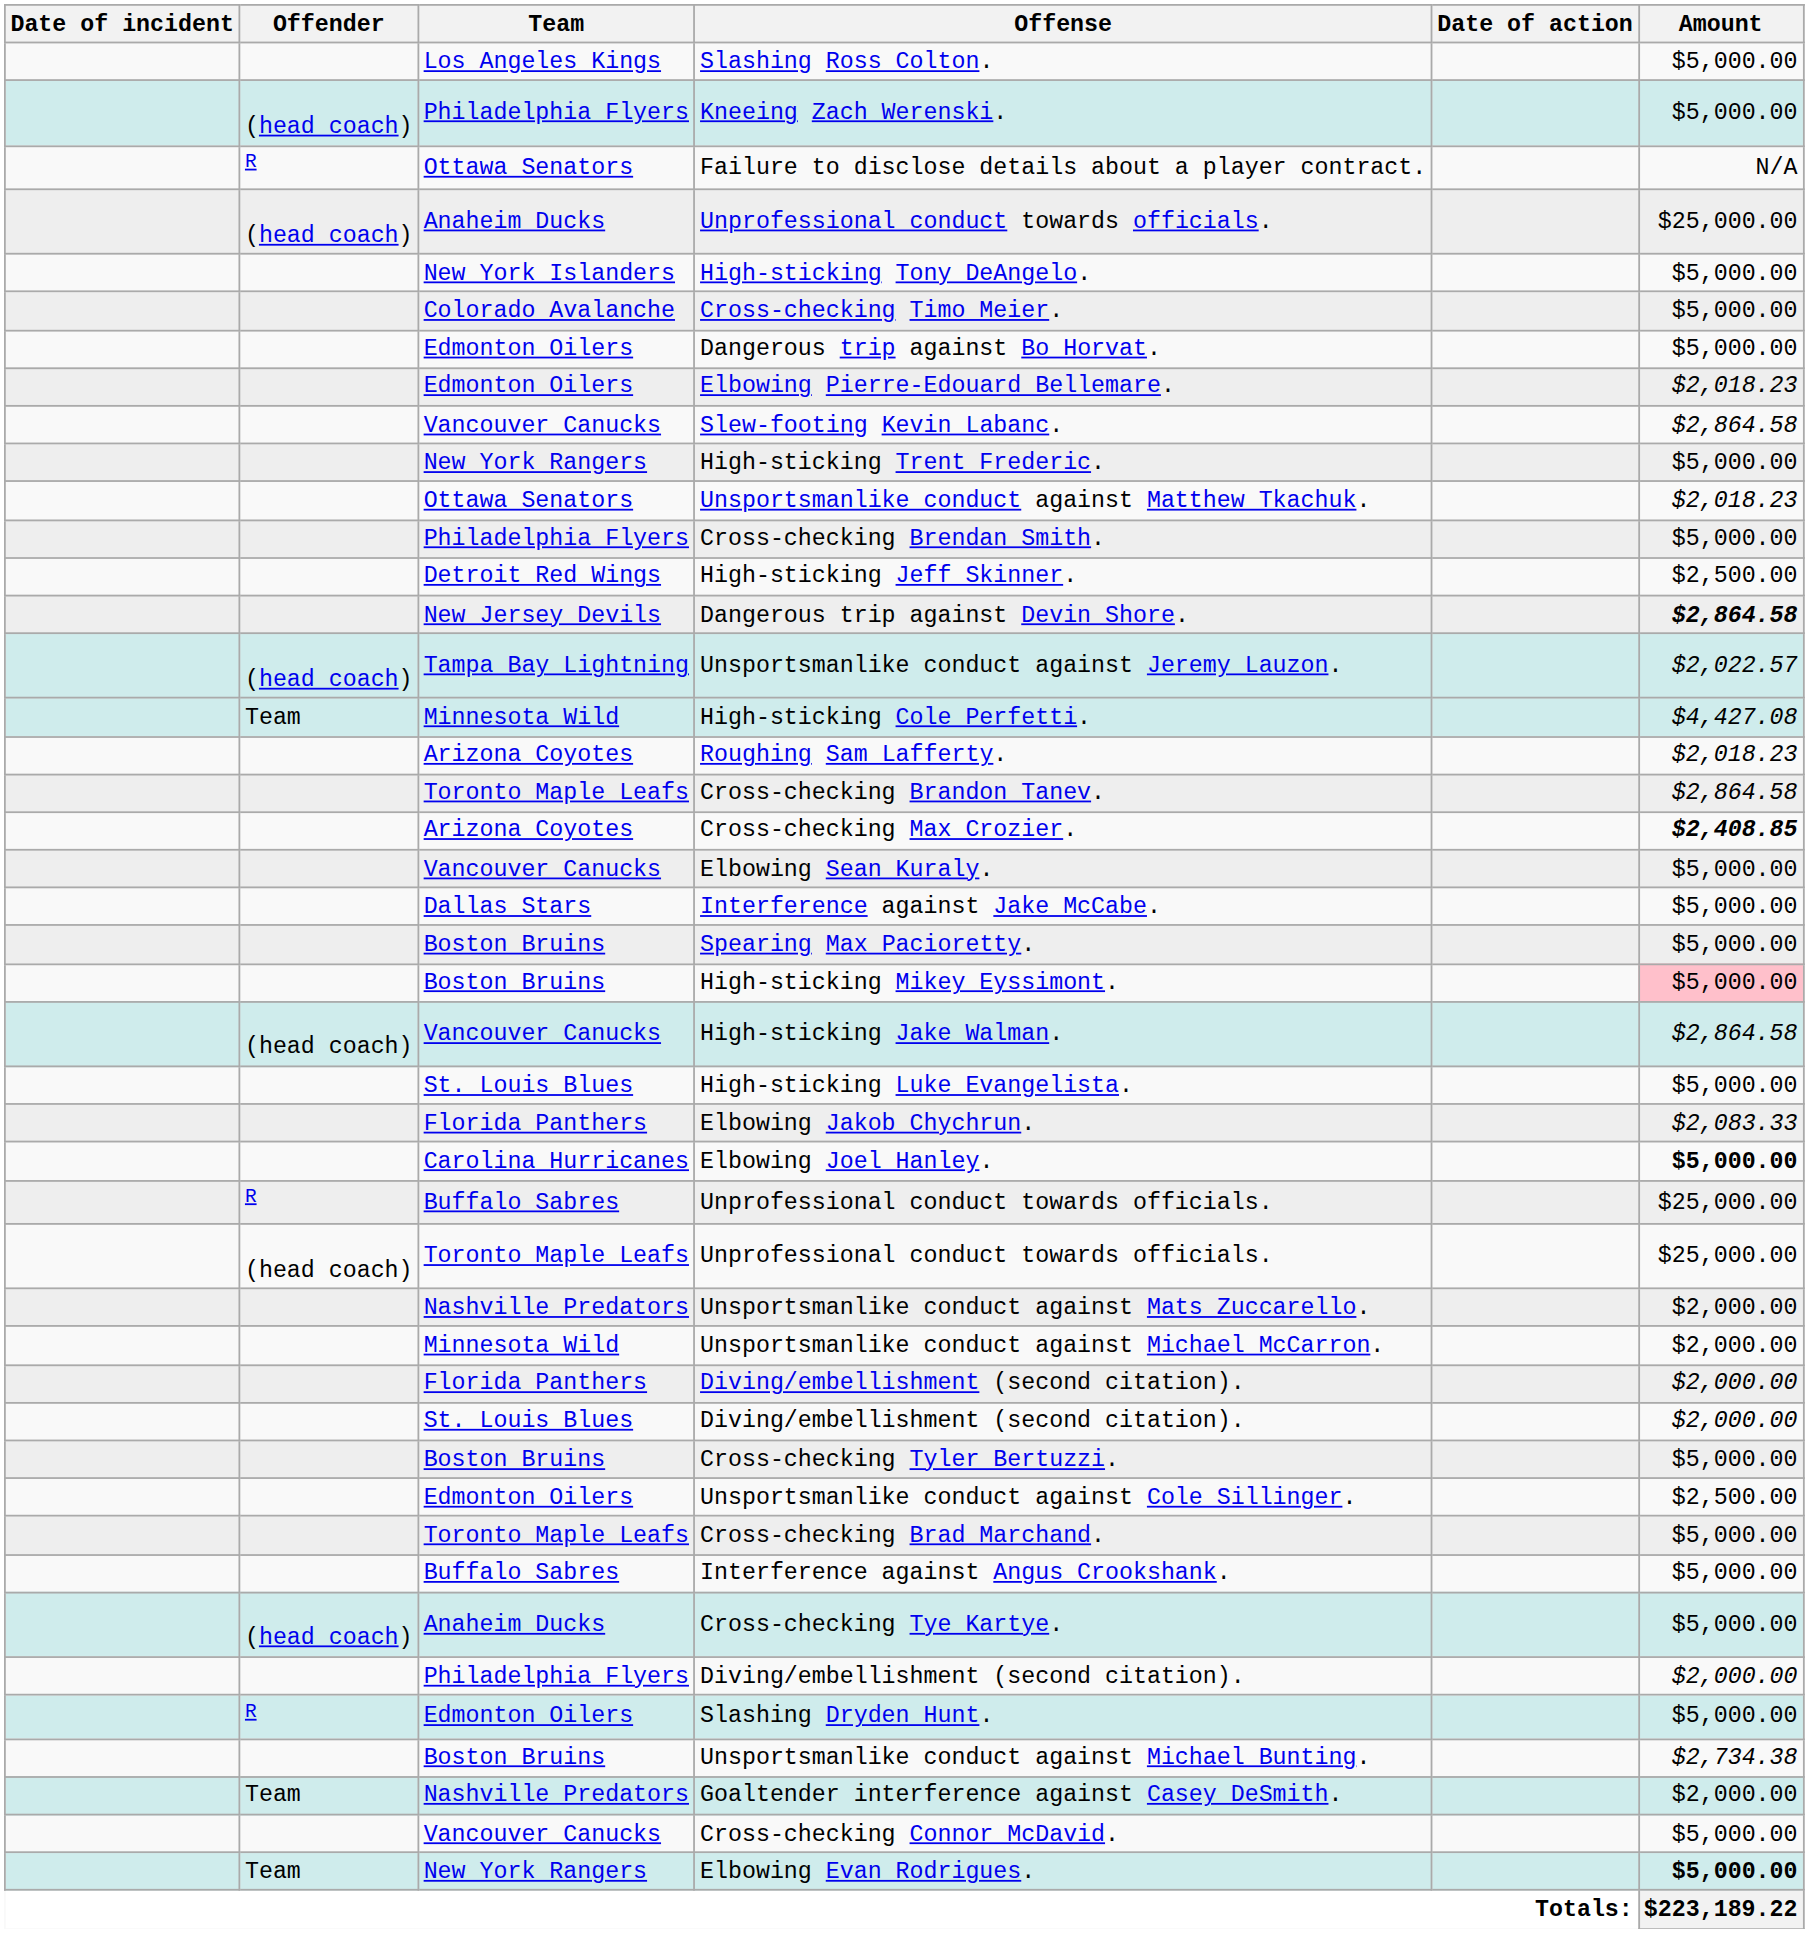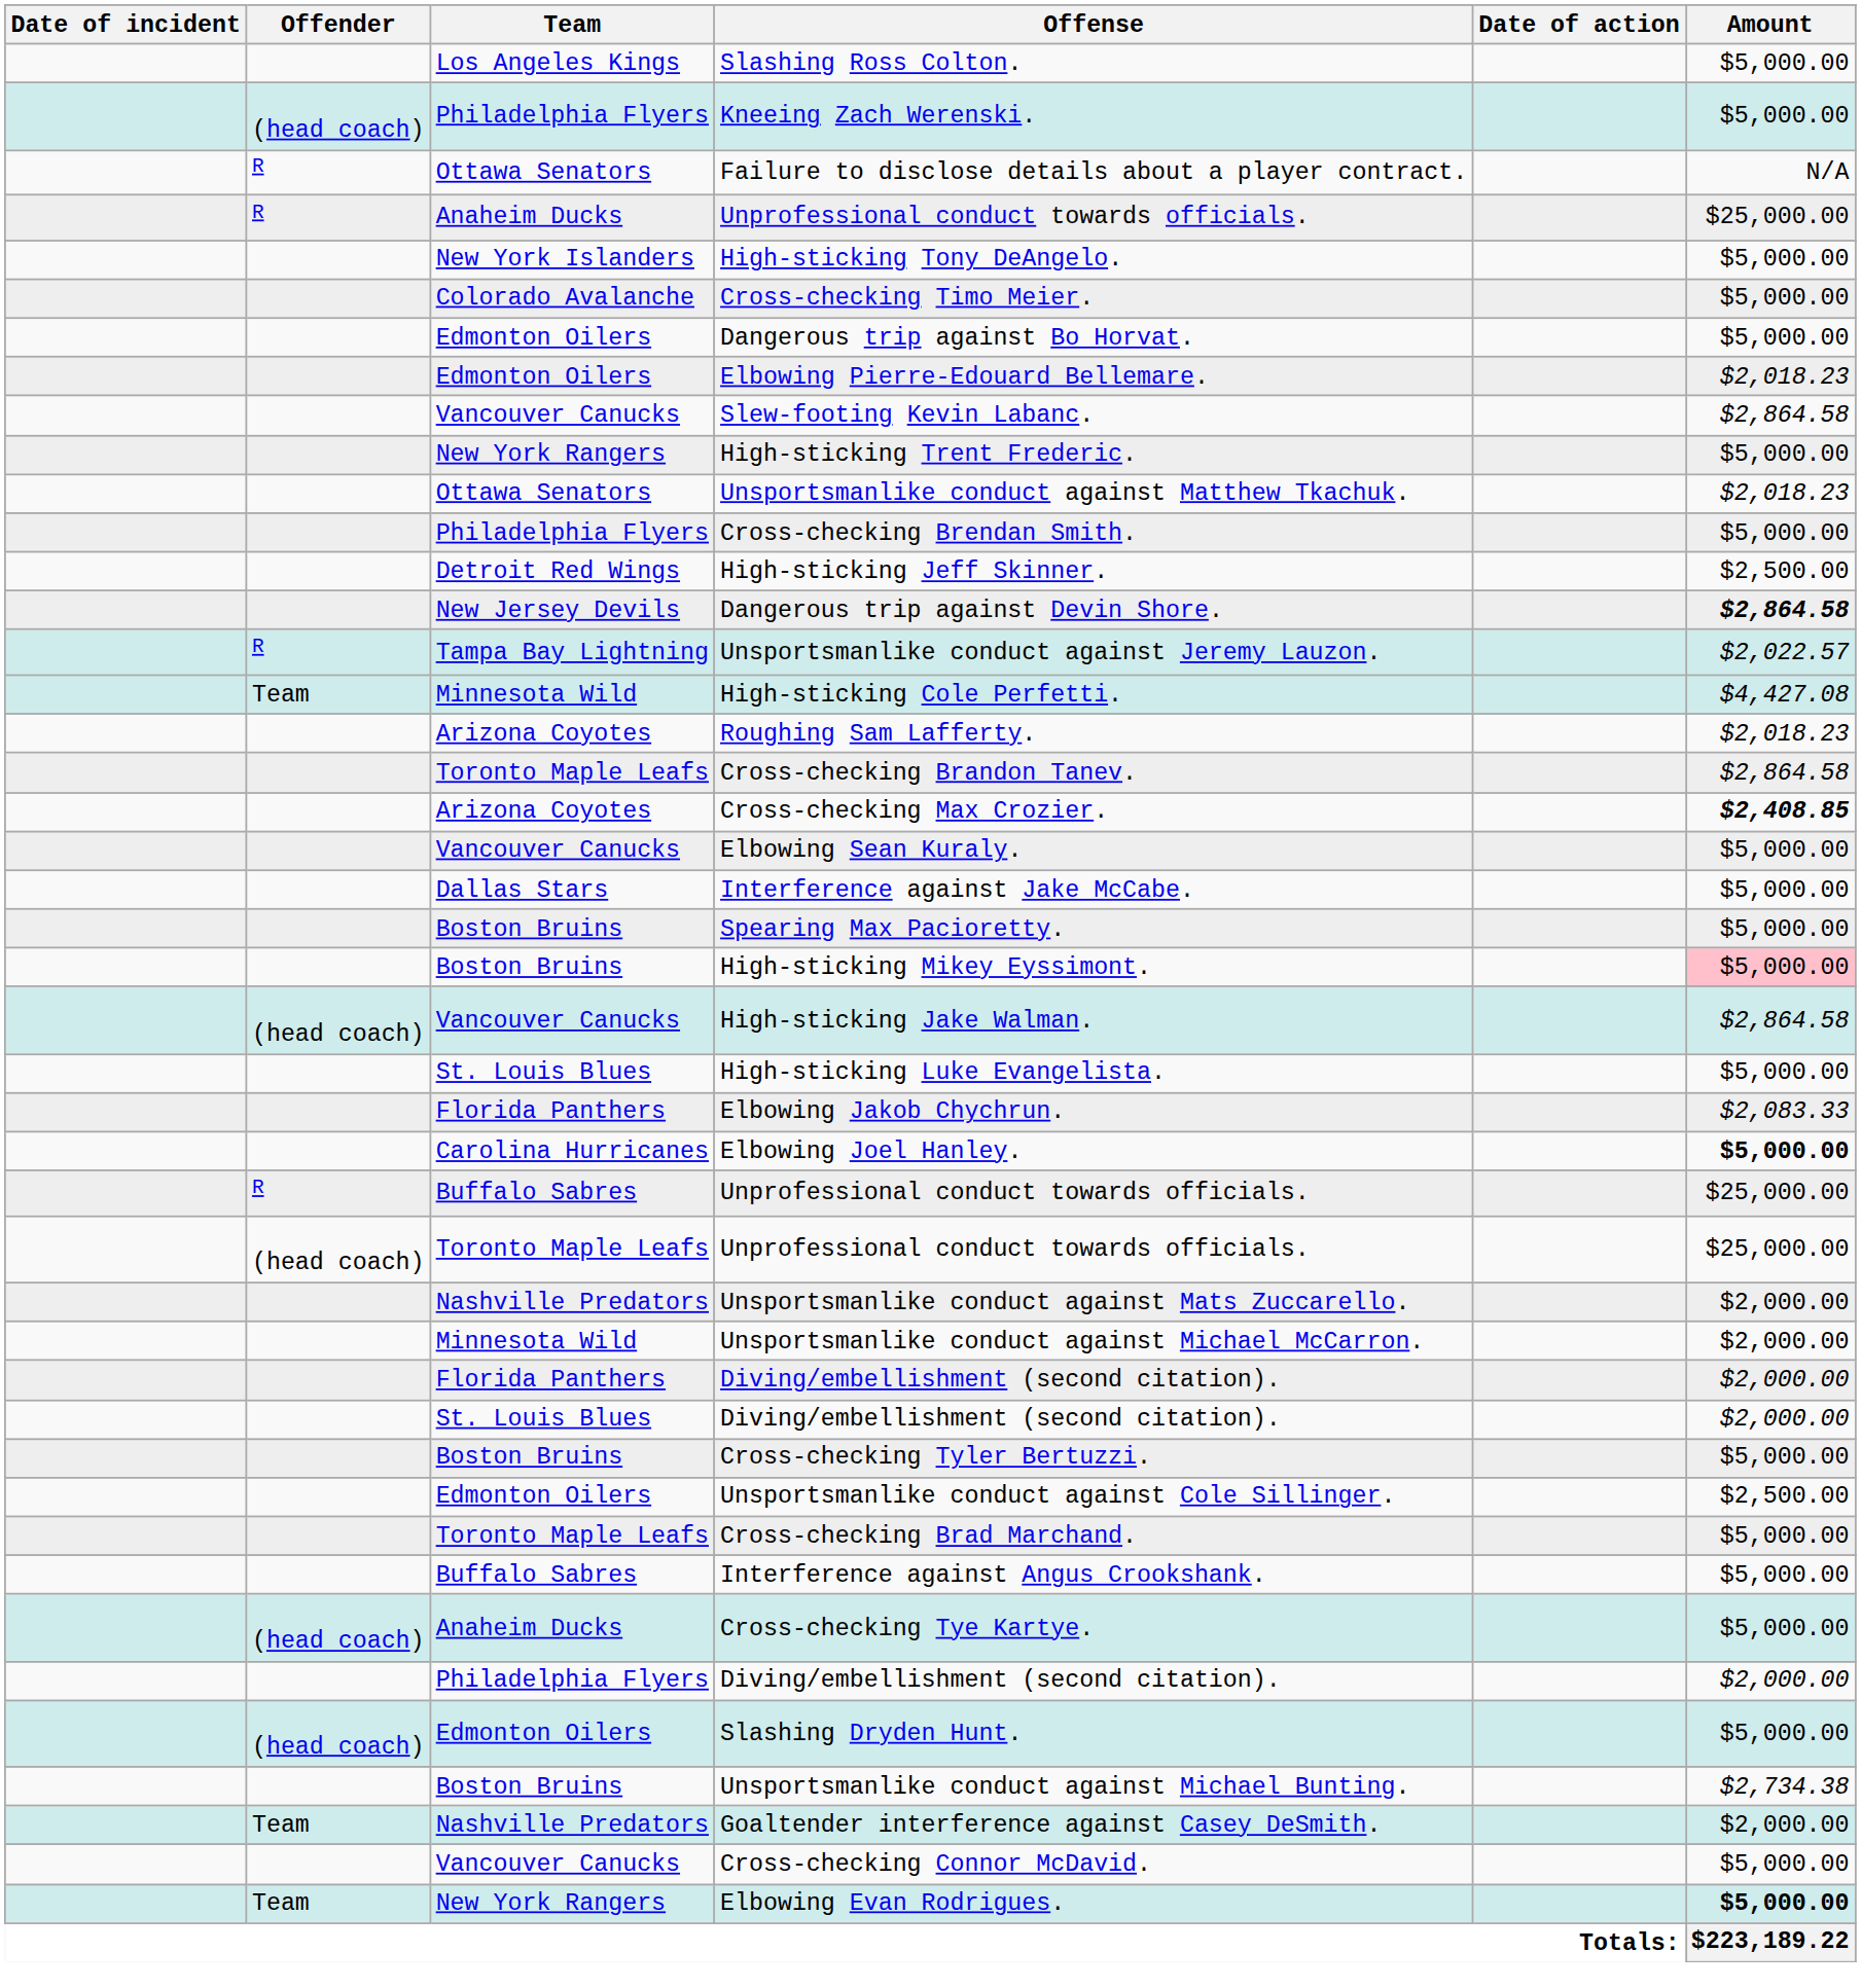Anaheim Ducks / Unprofessional conduct towards officials. | Offender: (head coach) -> R
Unsportsmanlike conduct against Jeremy Lauzon. | Offender: (head coach) -> R
Slashing Dryden Hunt. | Offender: R -> (head coach)
